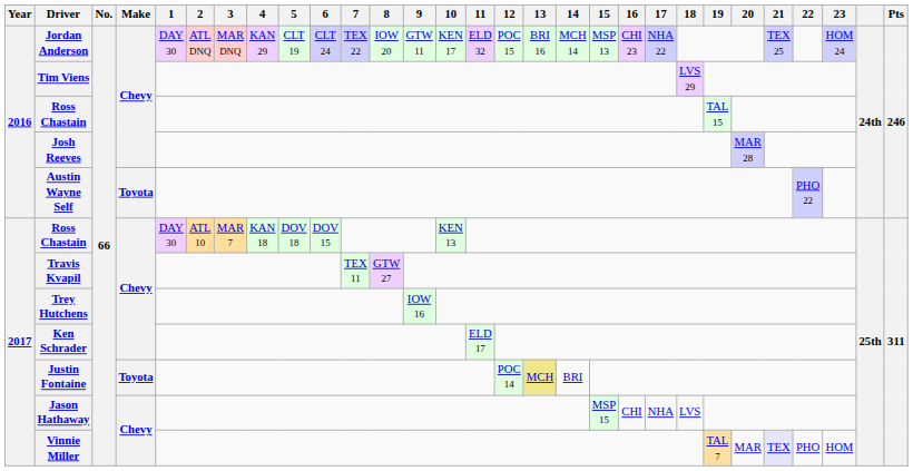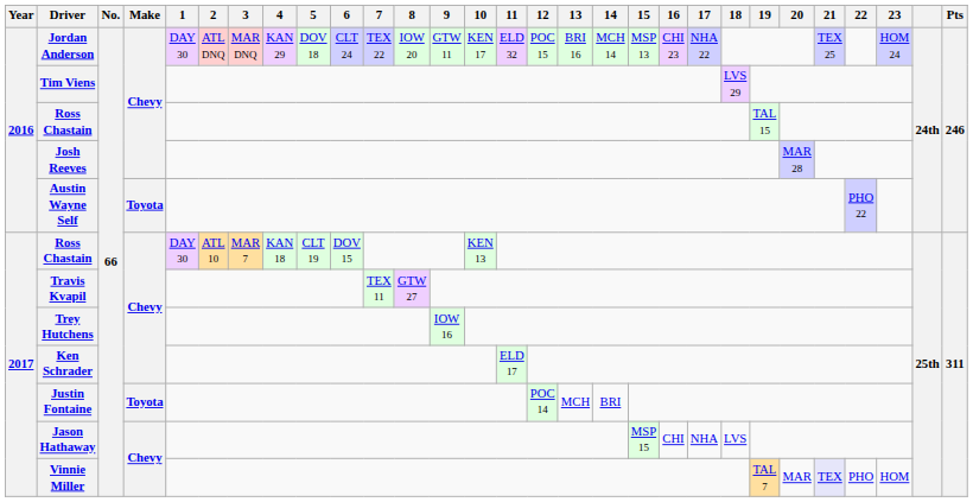Jordan Anderson | 5: CLT 19 -> DOV 18
2017 / Ross Chastain | 5: DOV 18 -> CLT 19
Justin Fontaine | 13: khaki background -> no background
